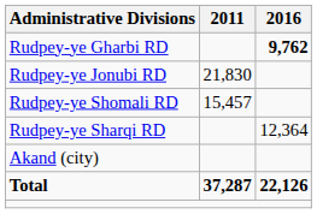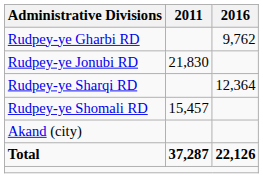Rudpey-ye Gharbi RD | 2016: bold -> normal
rows swapped: Rudpey-ye Sharqi RD <-> Rudpey-ye Shomali RD
